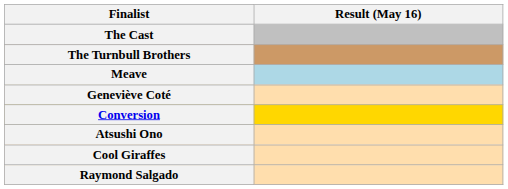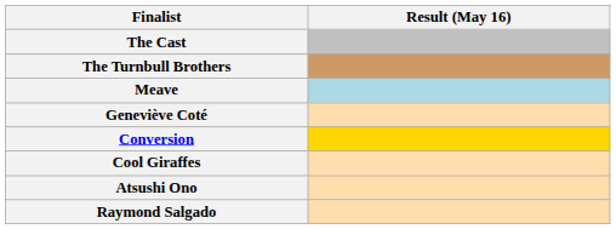rows swapped: Atsushi Ono <-> Cool Giraffes
